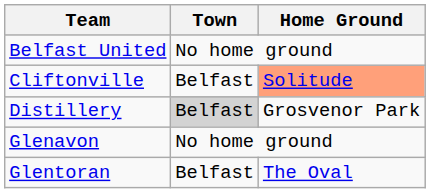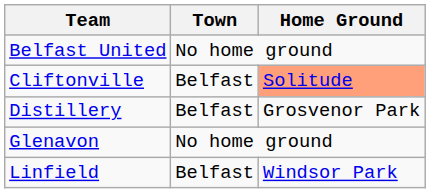Distillery | Town: lightgrey background -> no background
- row: Glentoran | Belfast | The Oval
+ row: Linfield | Belfast | Windsor Park
